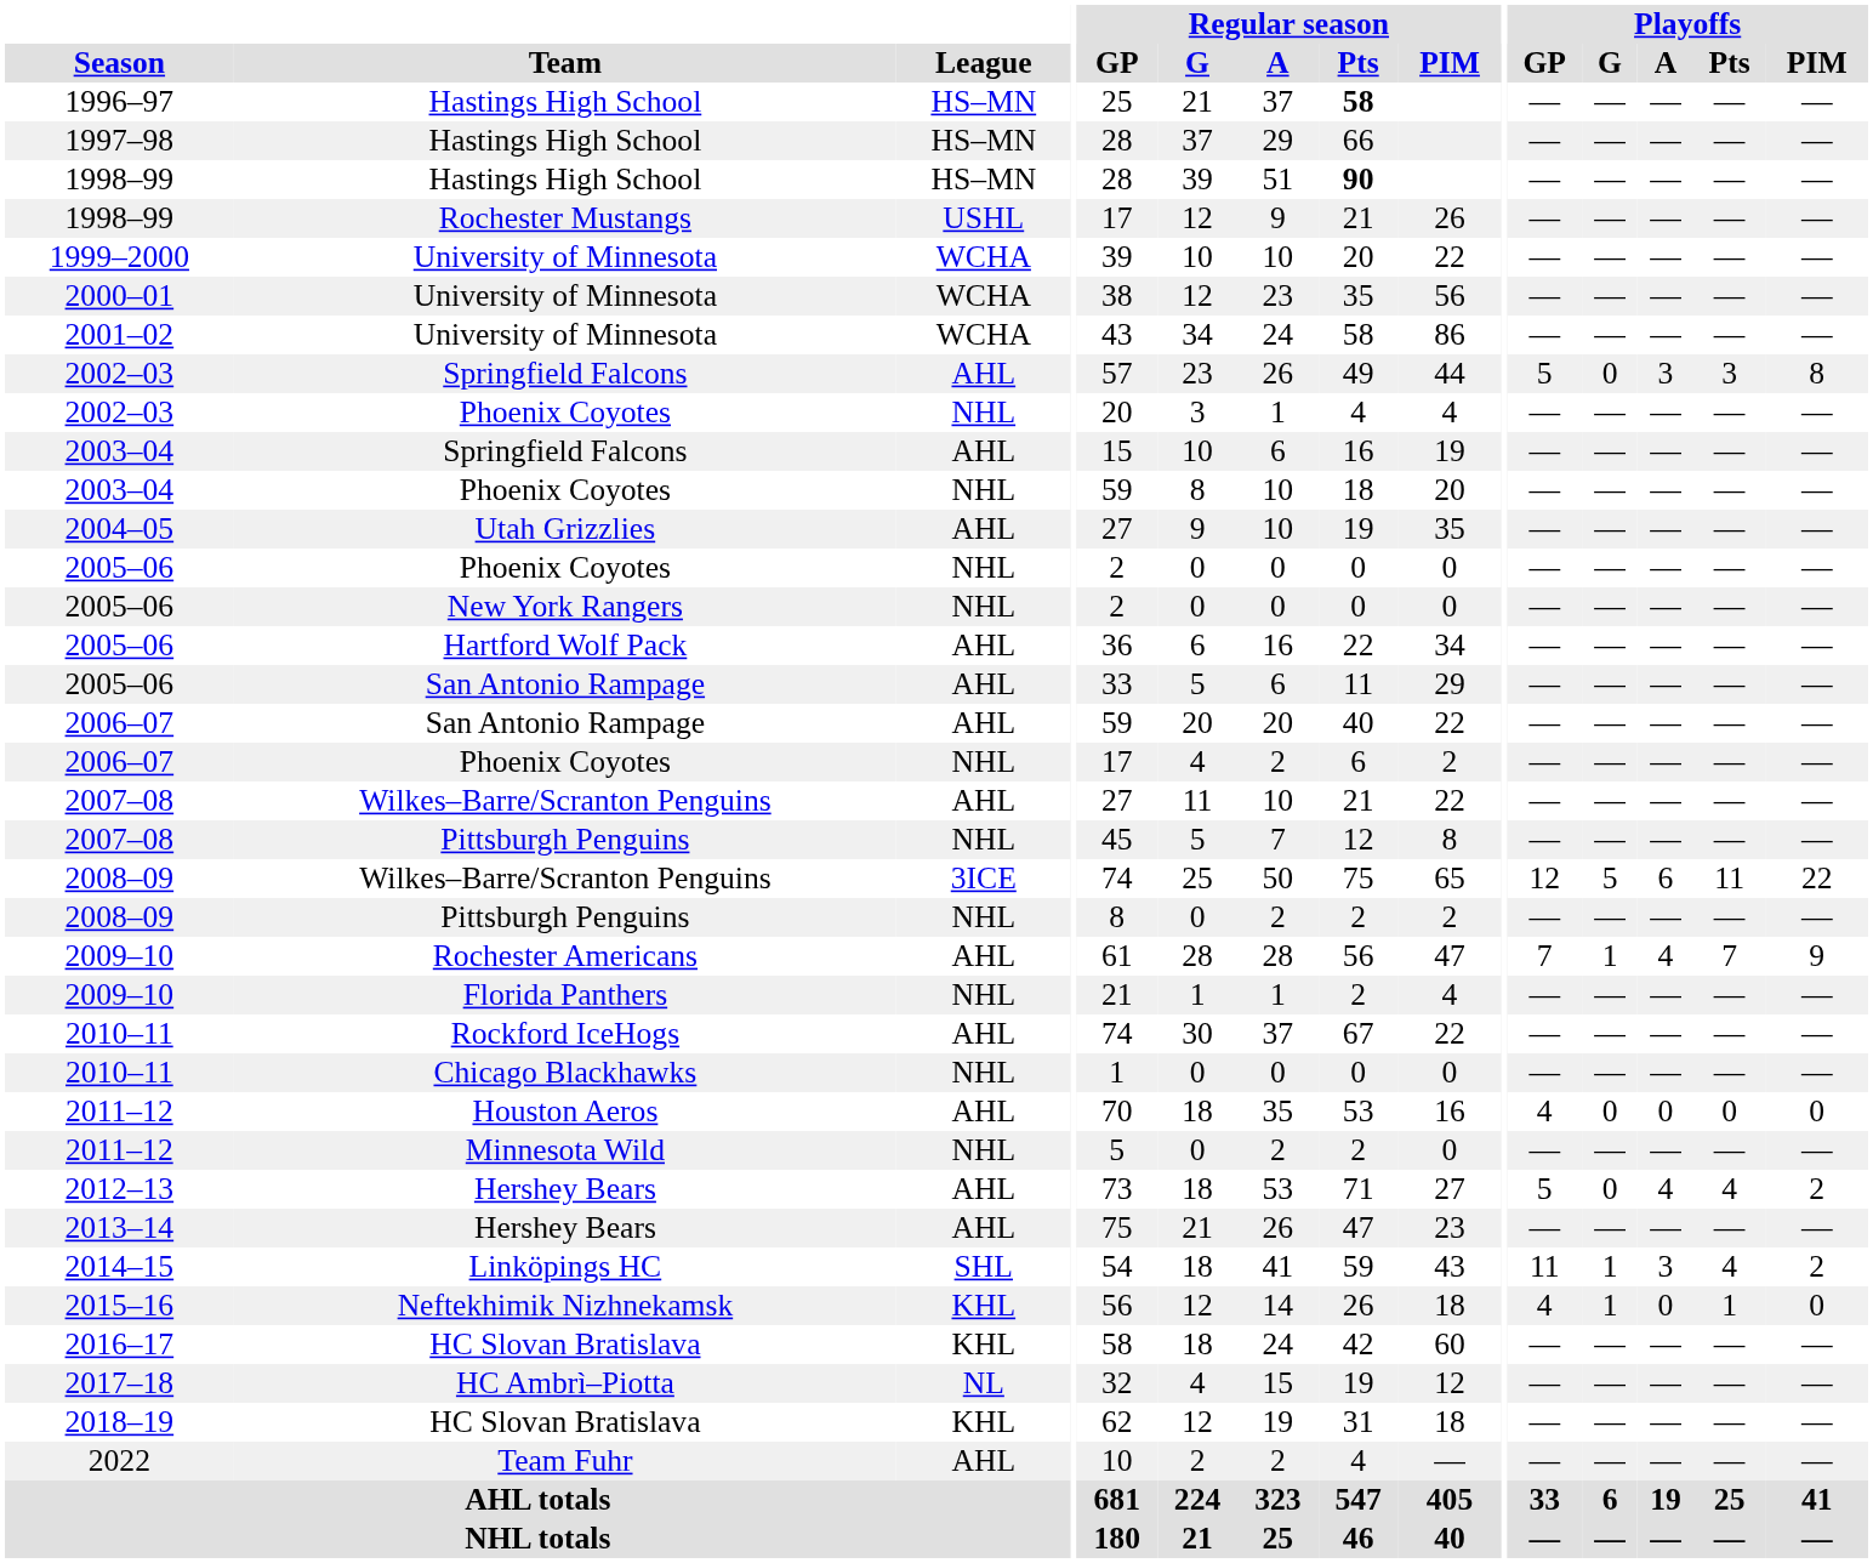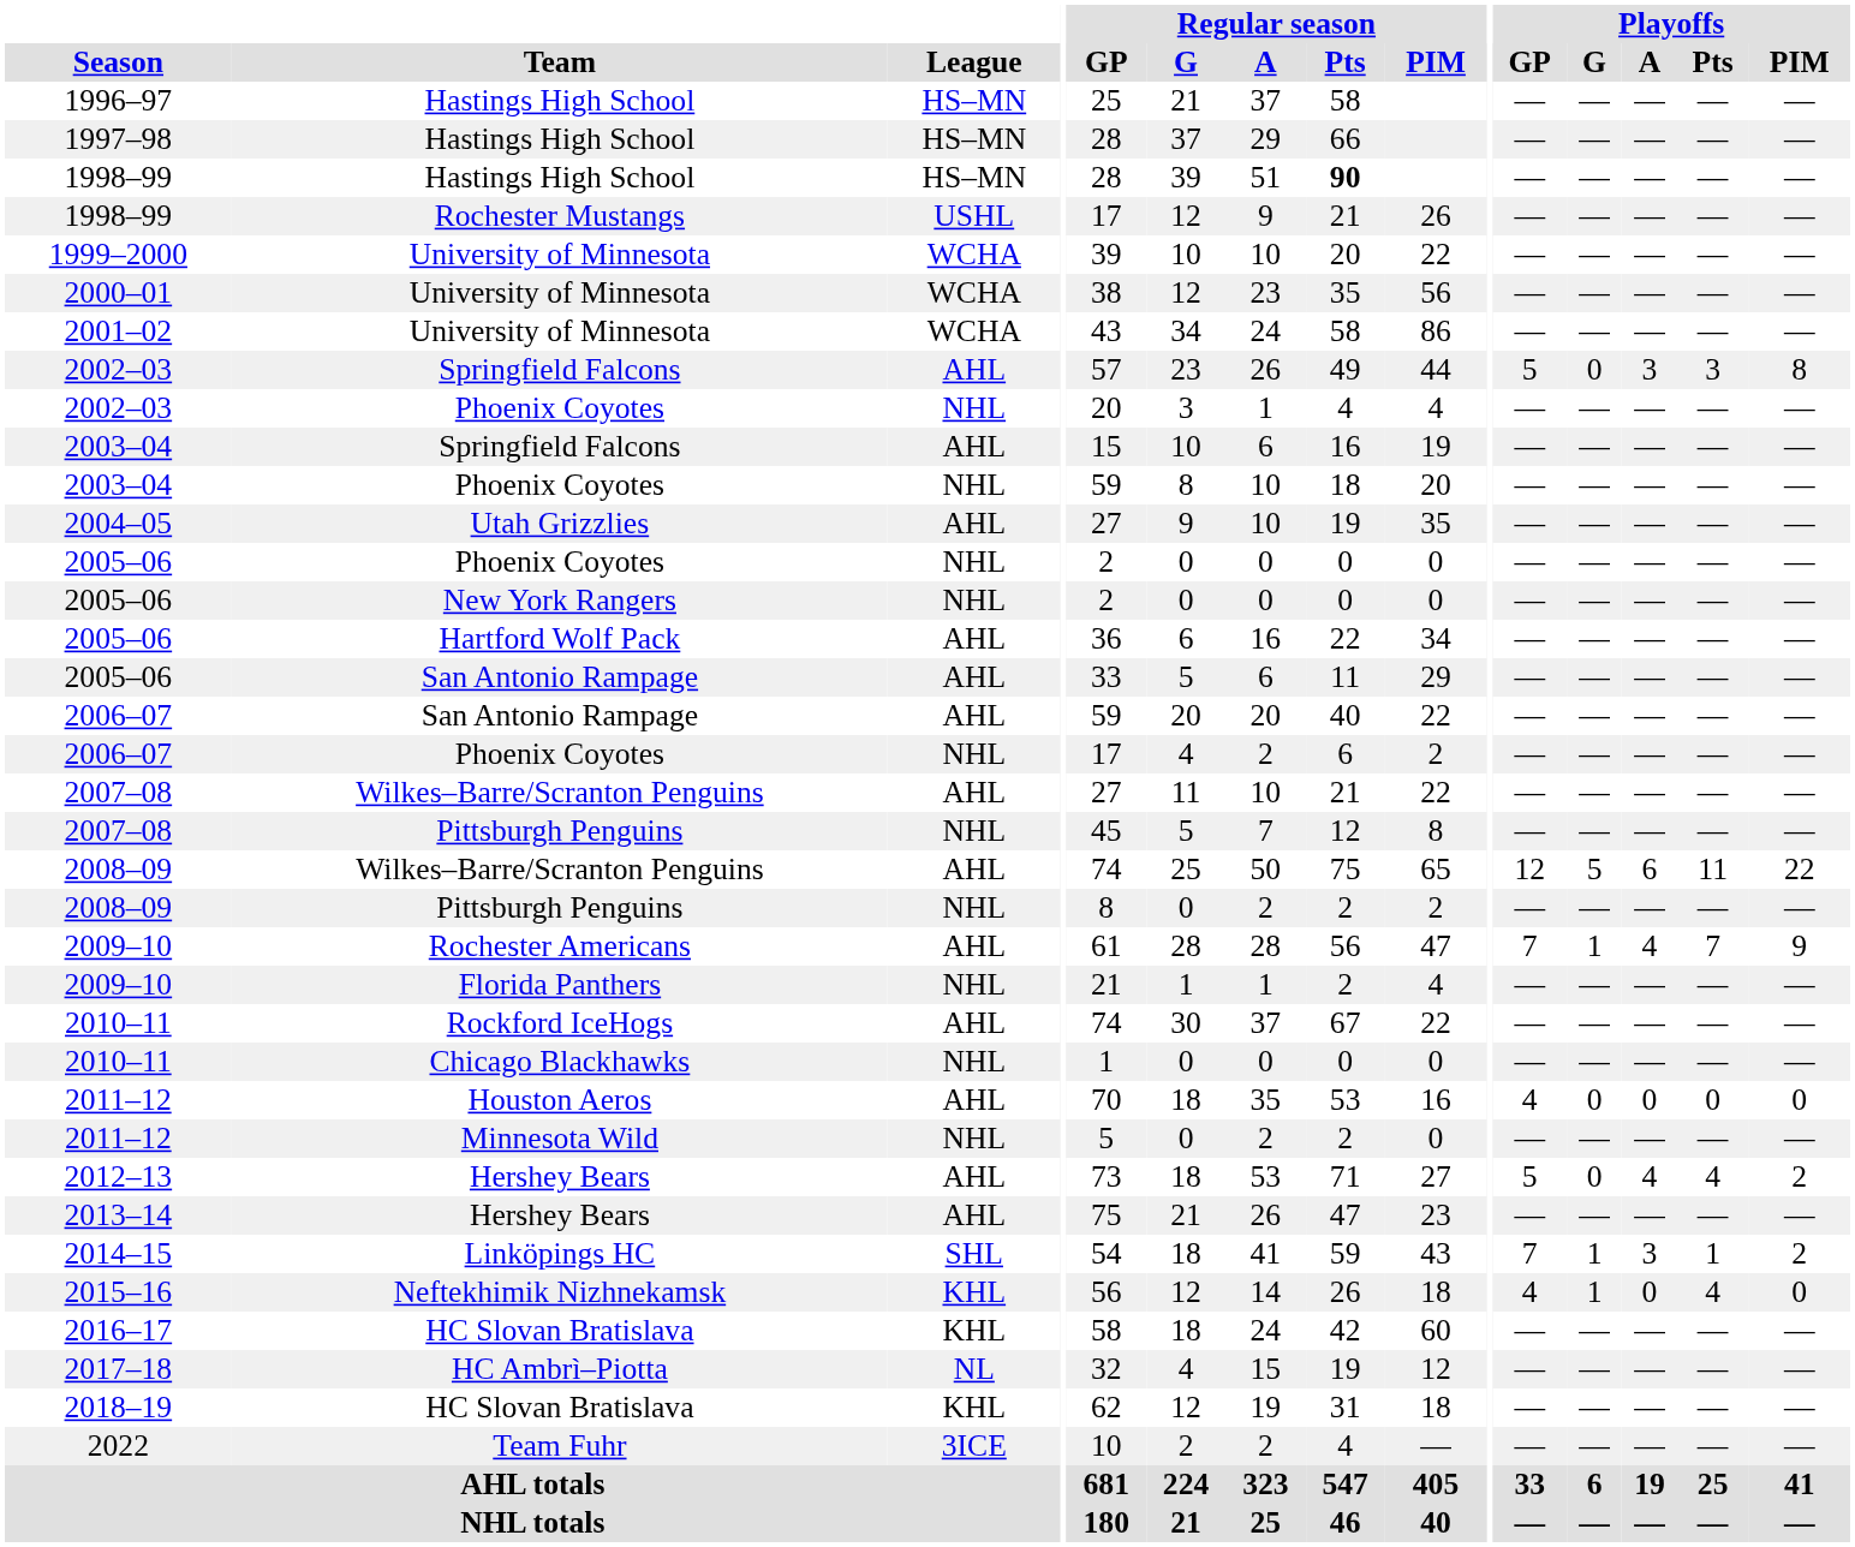1996–97 | Regular season / Pts: bold -> normal
2008–09 / Wilkes–Barre/Scranton Penguins | League: 3ICE -> AHL
2014–15 | Playoffs / GP: 11 -> 7
2014–15 | Playoffs / Pts: 4 -> 1
2015–16 | Playoffs / Pts: 1 -> 4
2022 | League: AHL -> 3ICE
